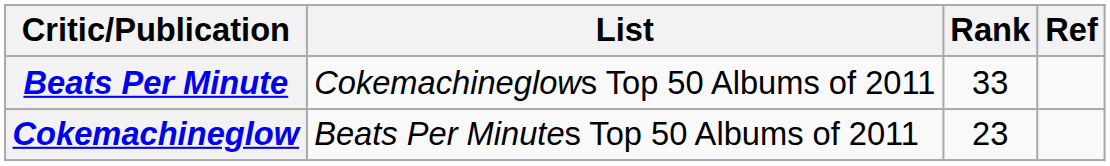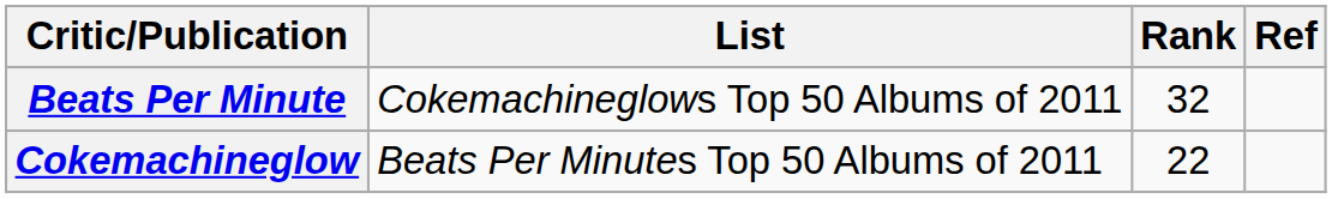Beats Per Minute | Rank: 33 -> 32
Cokemachineglow | Rank: 23 -> 22
